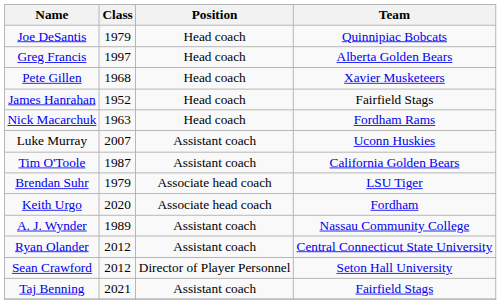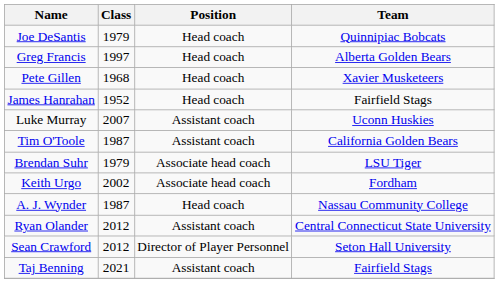- row: Nick Macarchuk | 1963 | Head coach | Fordham Rams
Keith Urgo | Class: 2020 -> 2002
A. J. Wynder | Class: 1989 -> 1987
A. J. Wynder | Position: Assistant coach -> Head coach
